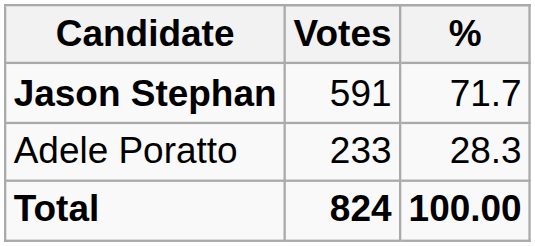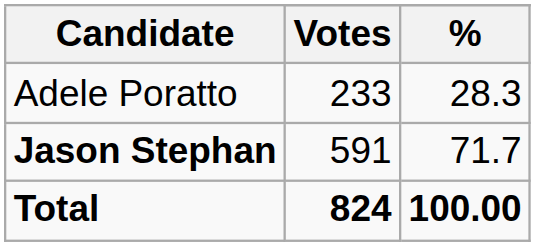rows swapped: Jason Stephan <-> Adele Poratto
